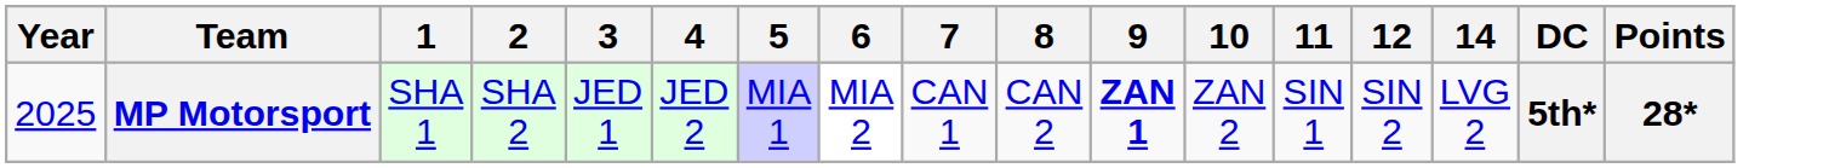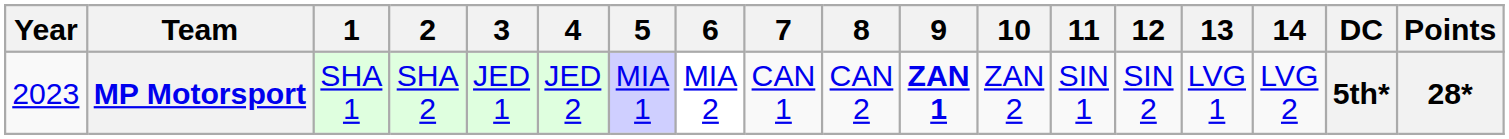+ column: 13 | LVG 1
MP Motorsport | Year: 2025 -> 2023
